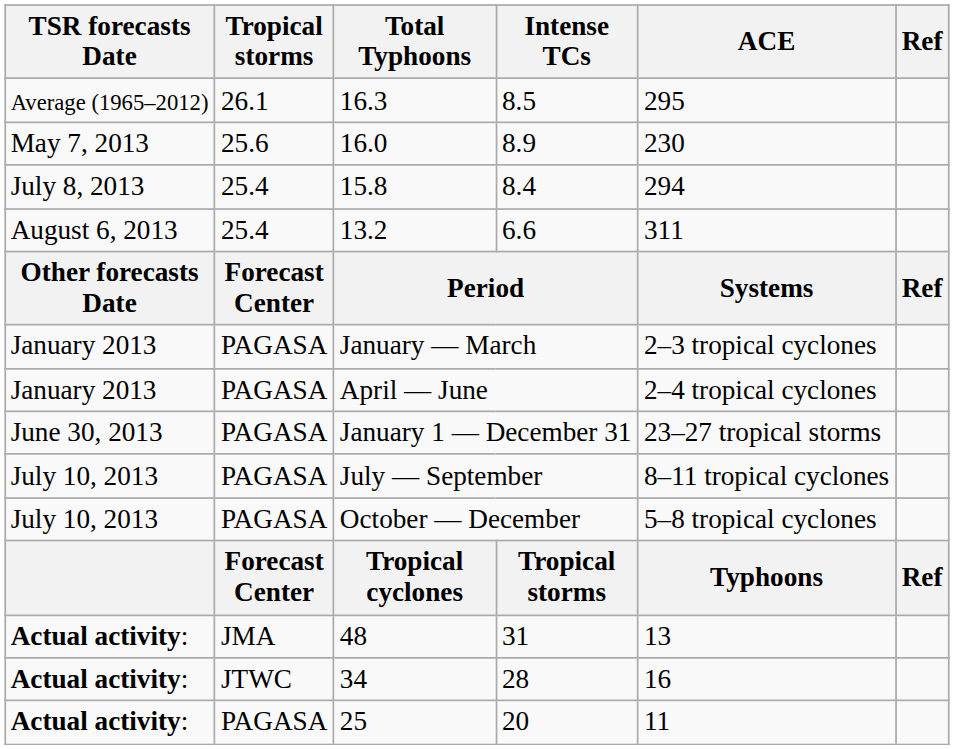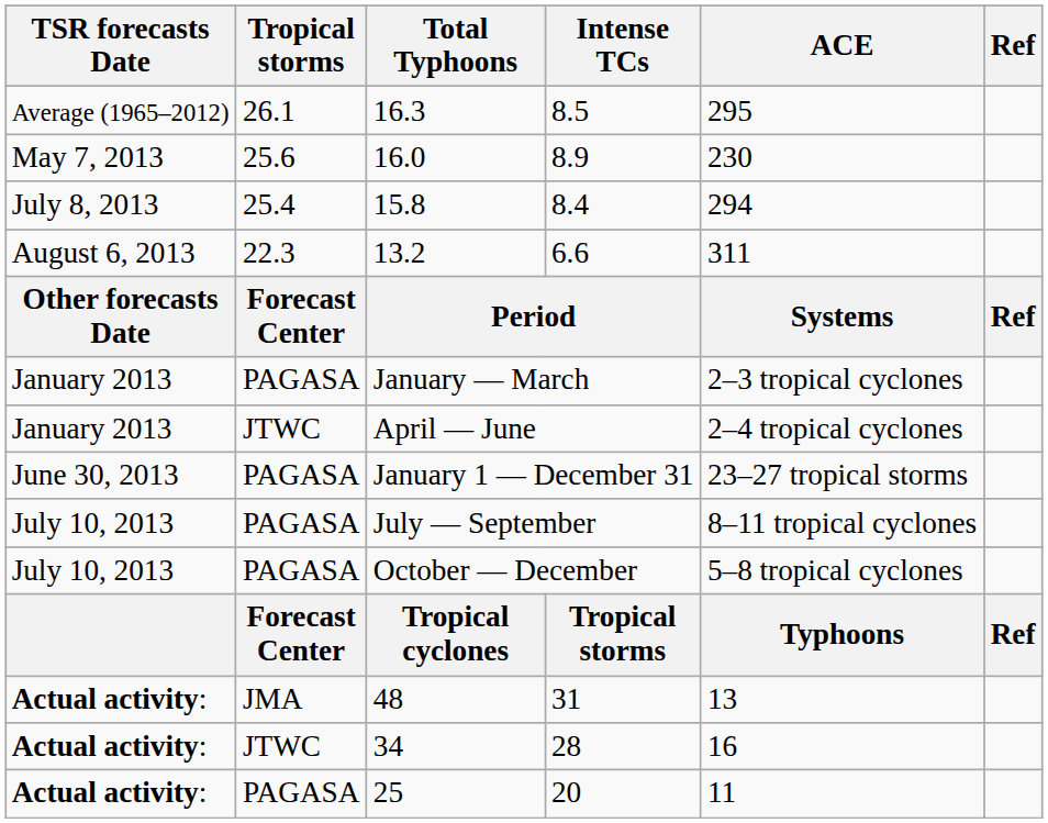13.2 | Tropical storms: 25.4 -> 22.3
April — June | Tropical storms: PAGASA -> JTWC
